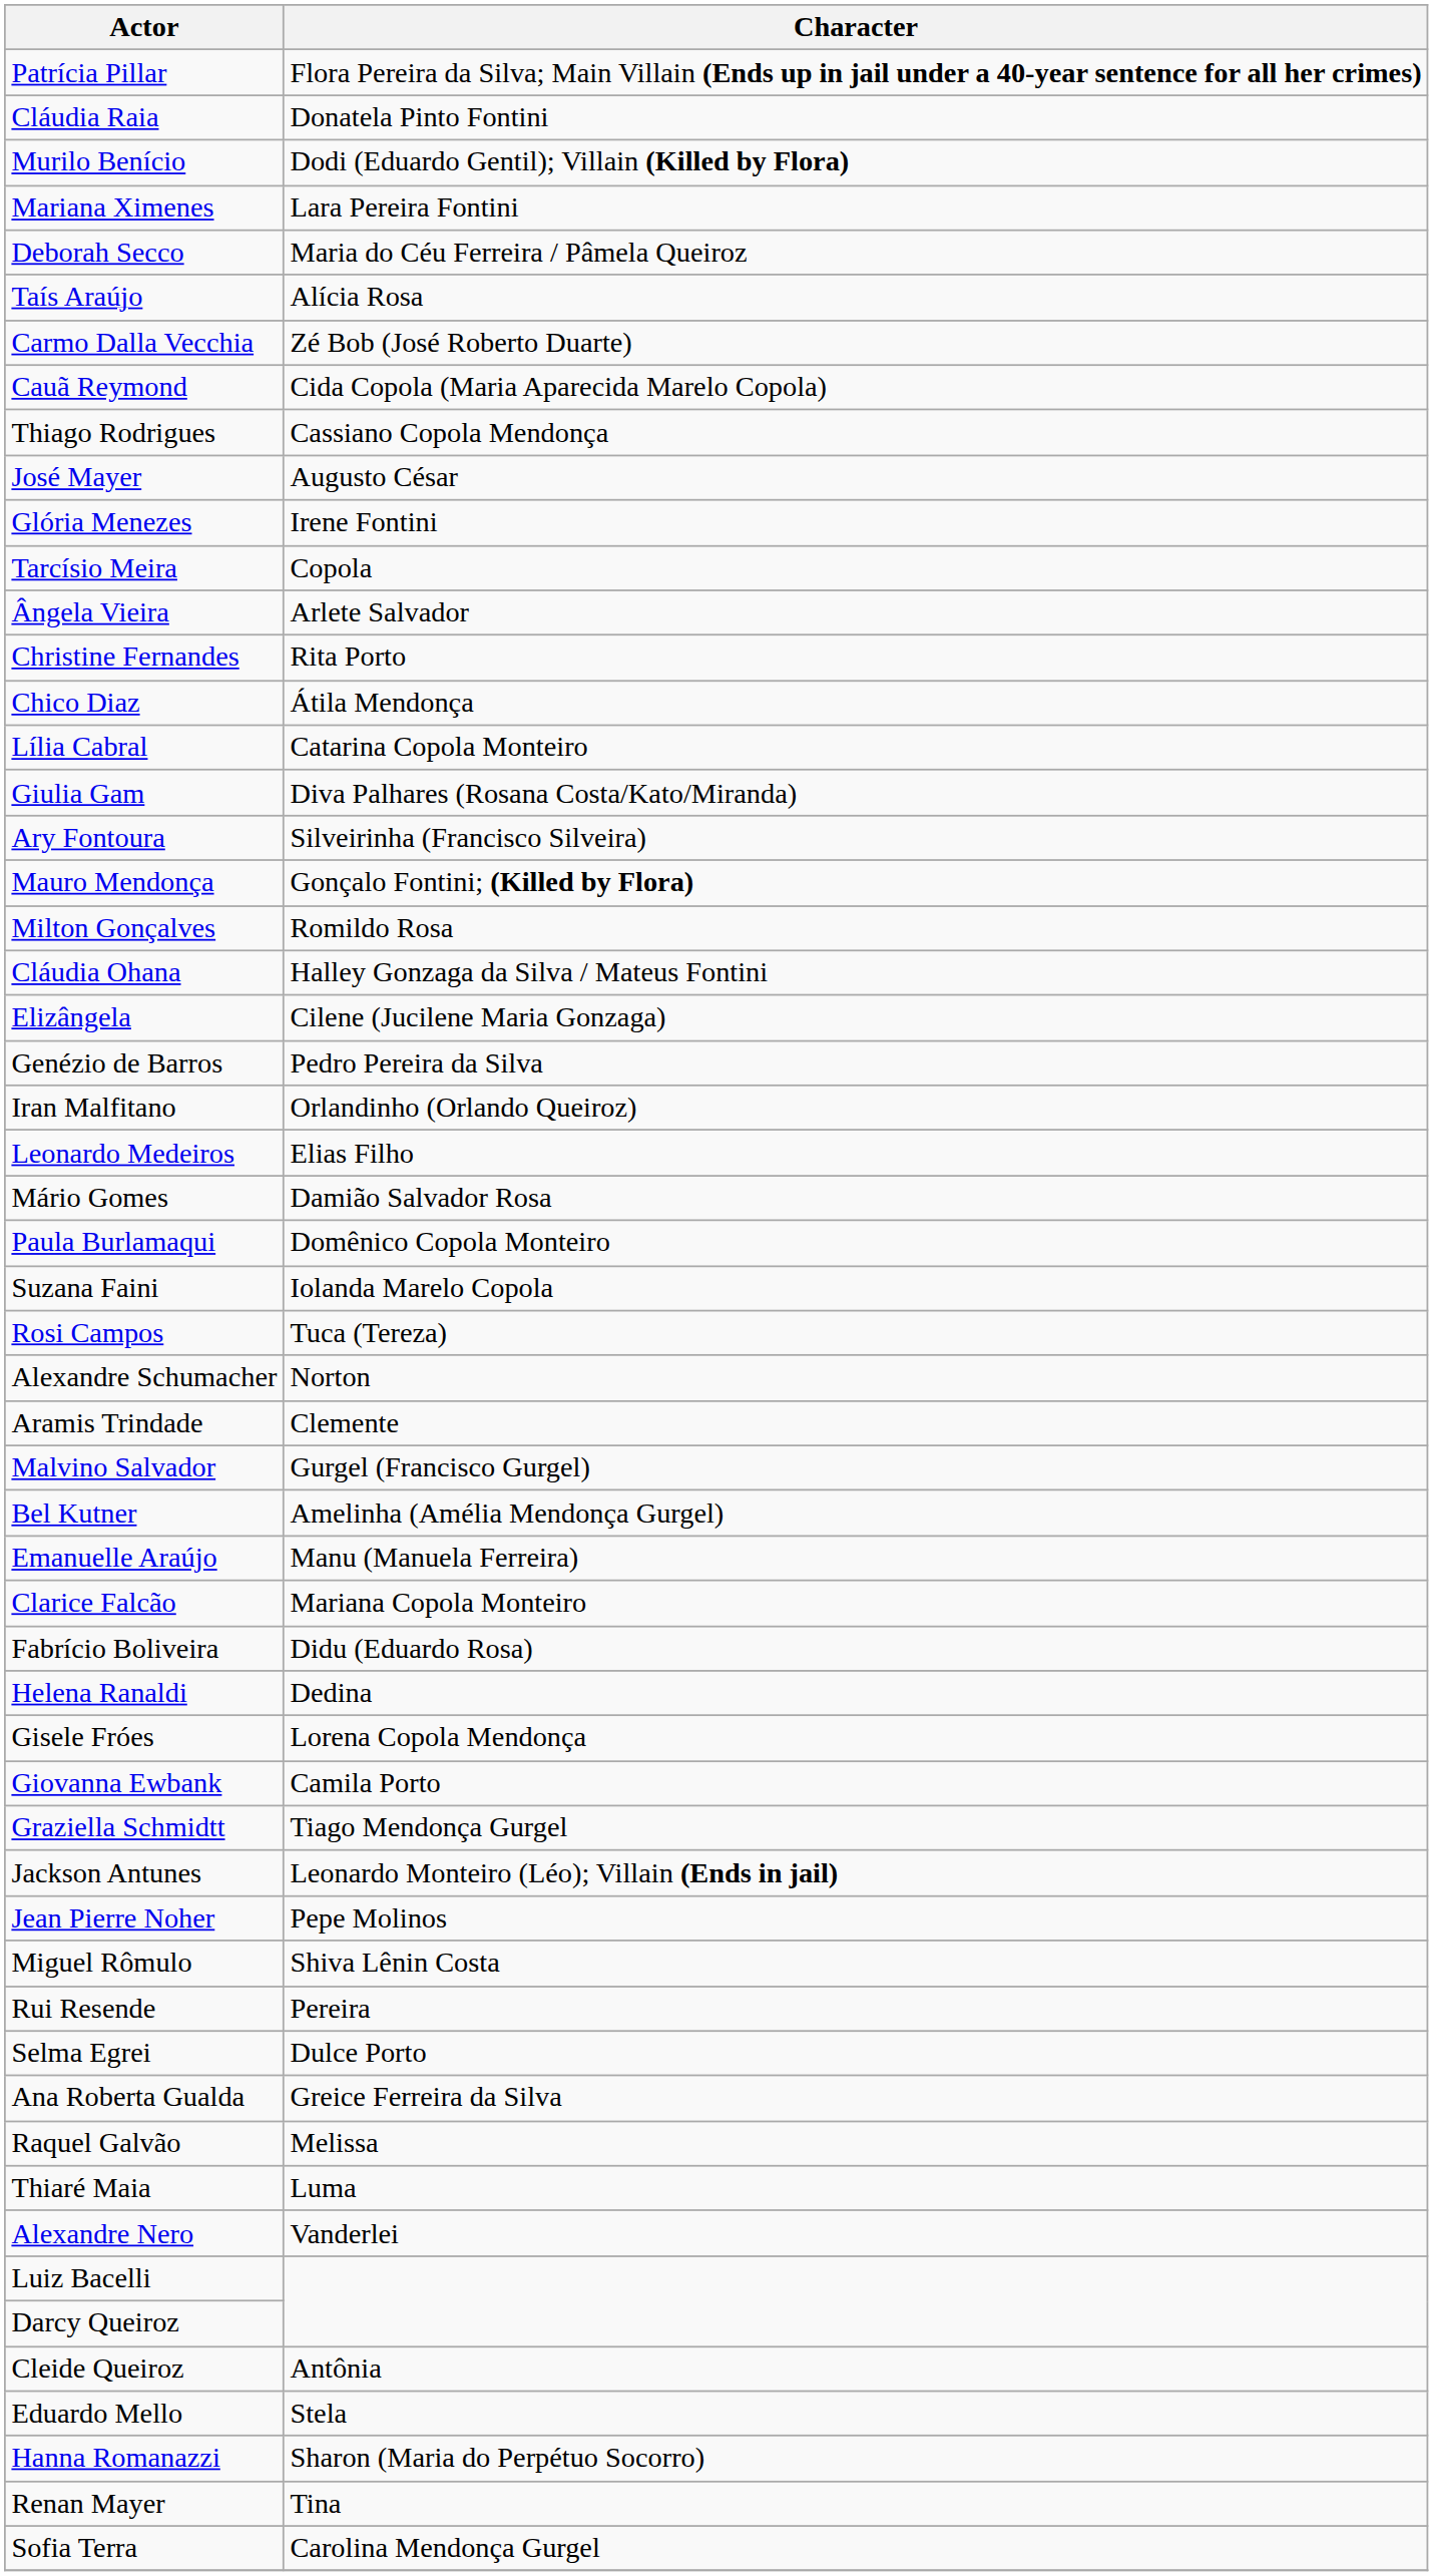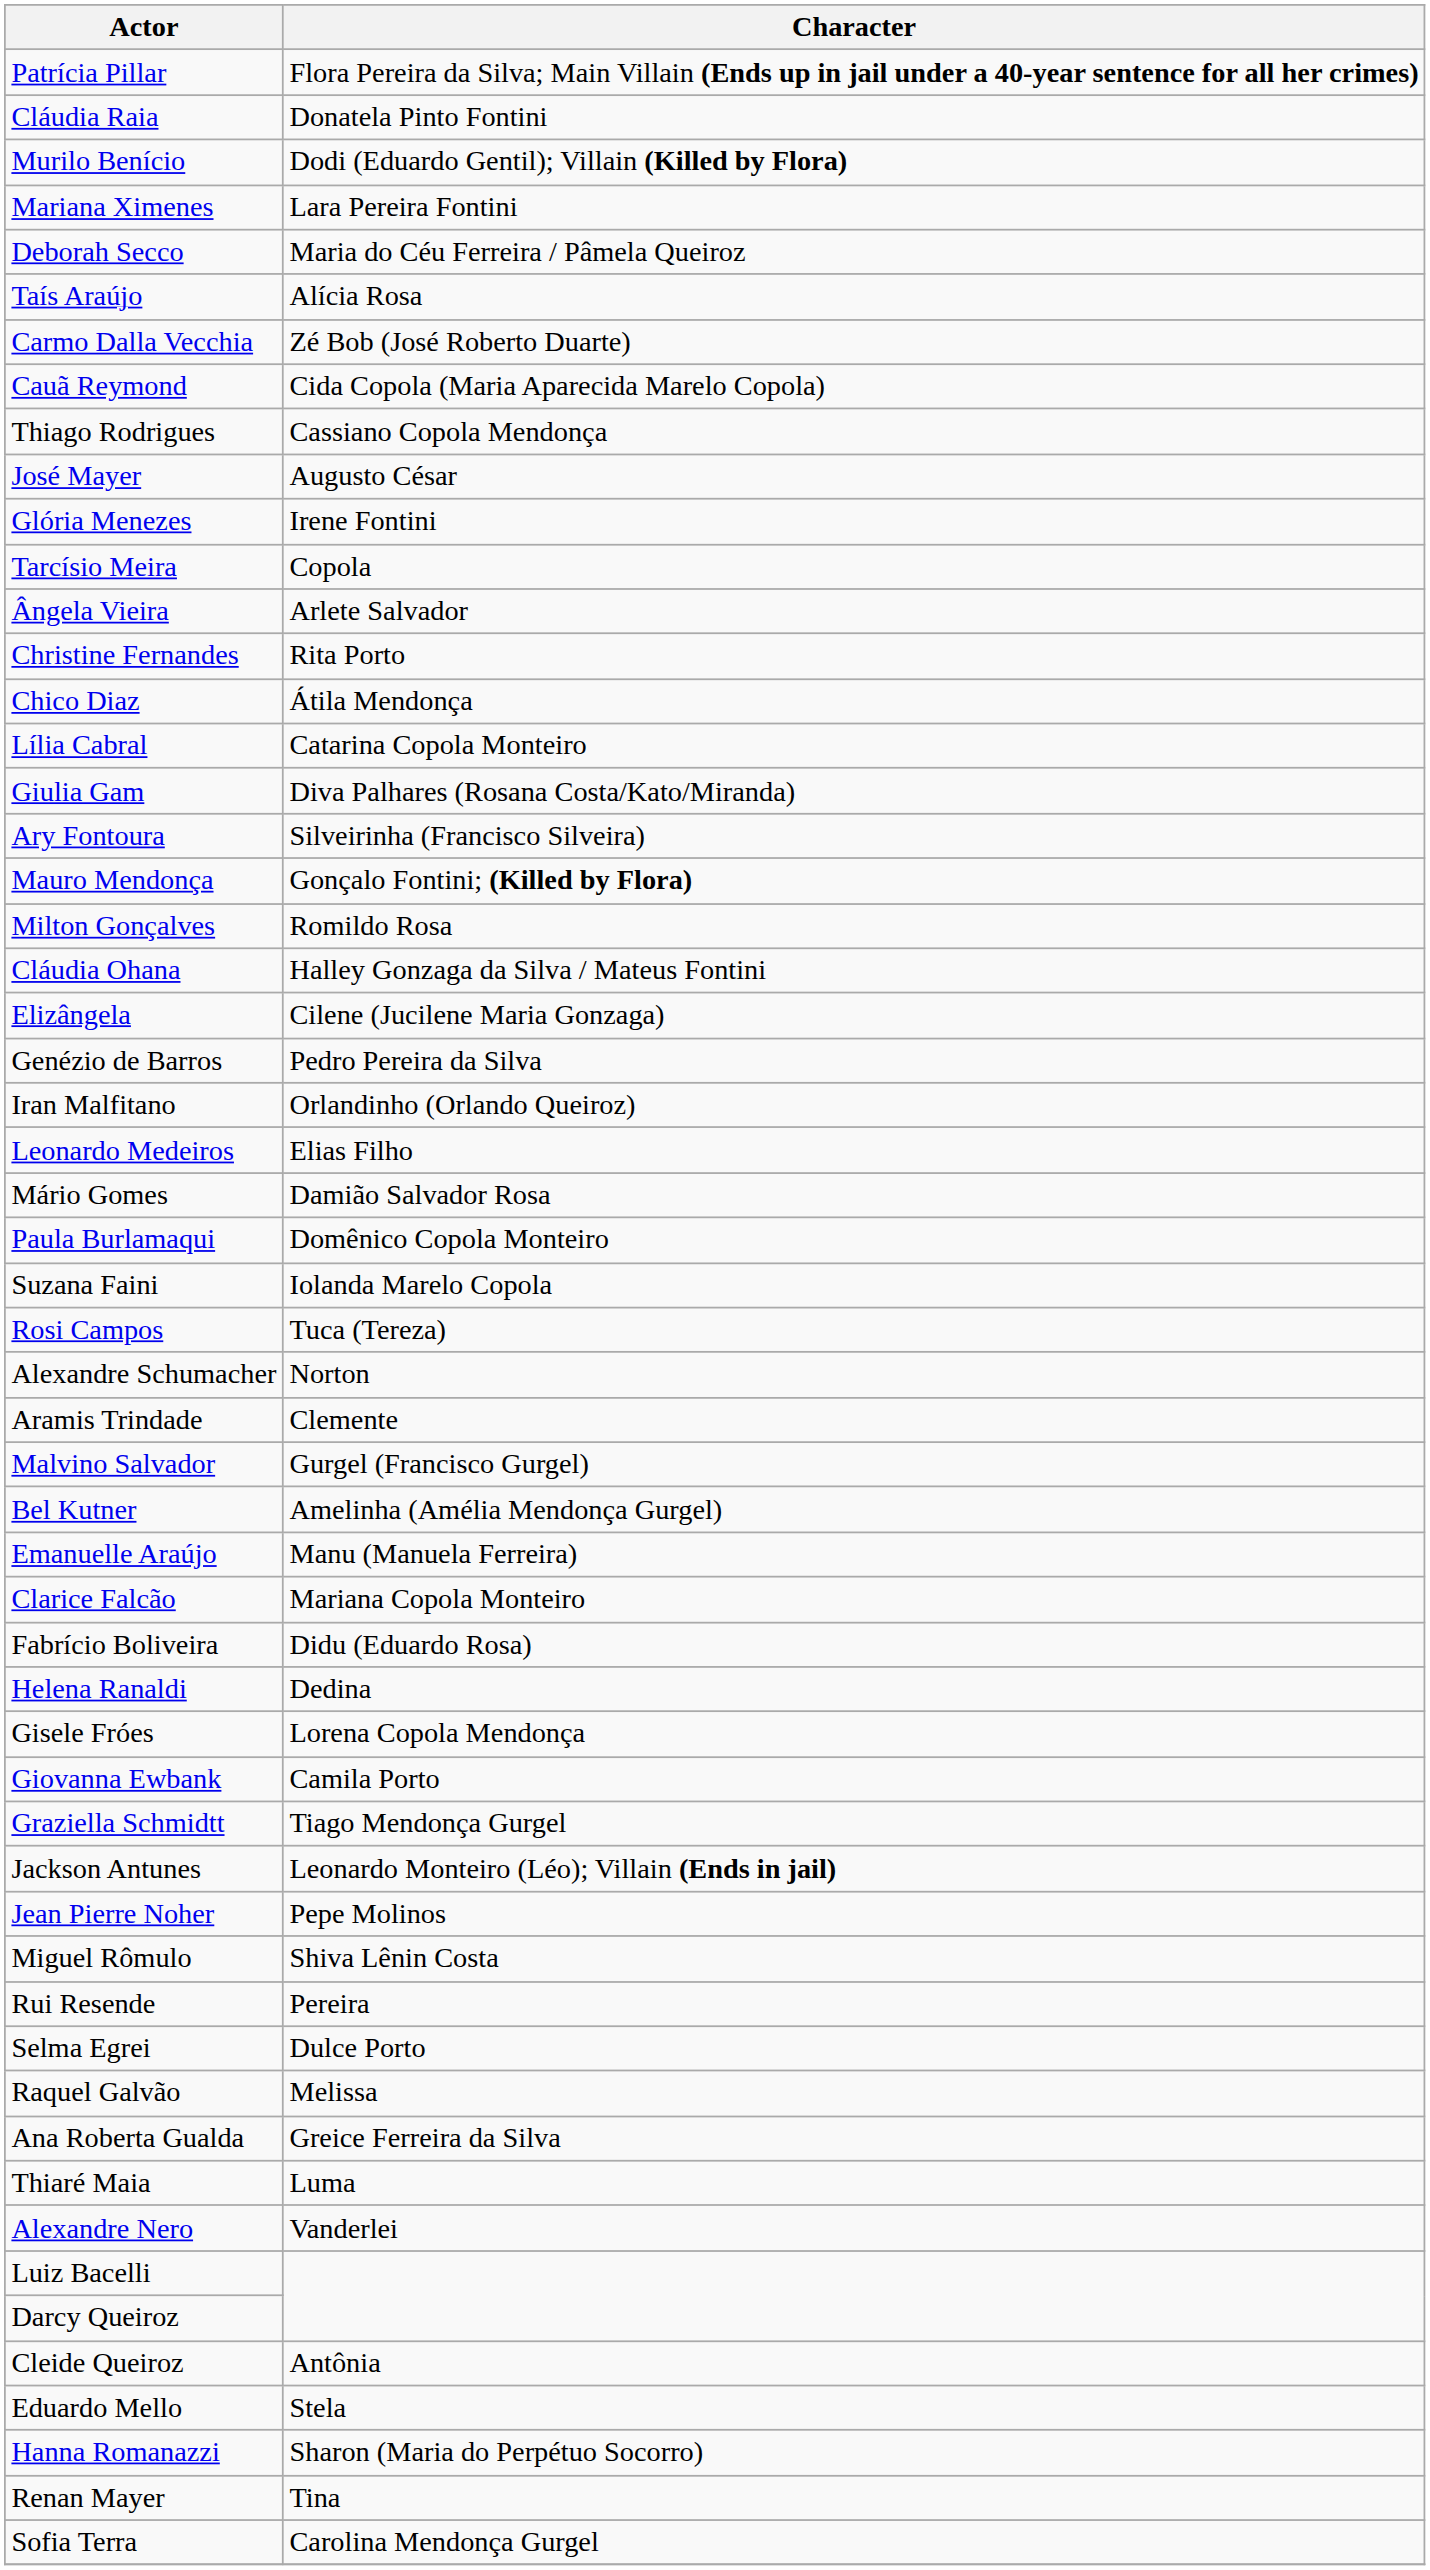rows swapped: Raquel Galvão <-> Ana Roberta Gualda
